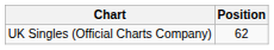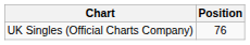UK Singles (Official Charts Company) | Position: 62 -> 76
